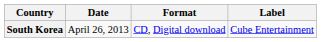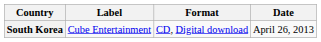columns swapped: Date <-> Label
